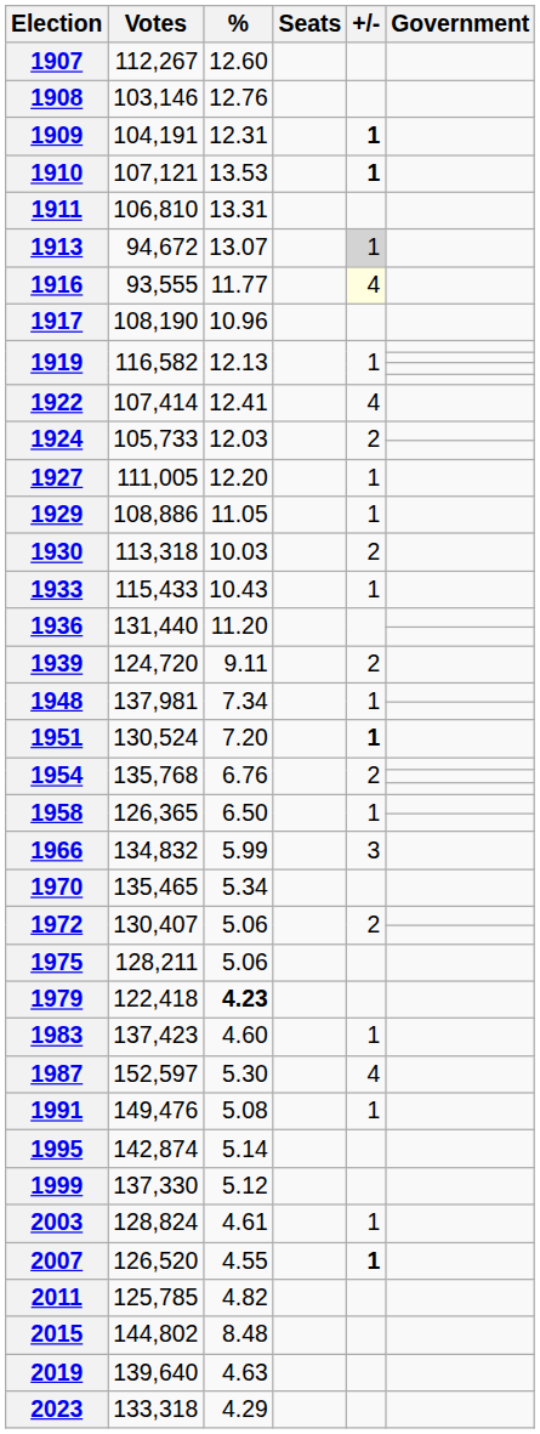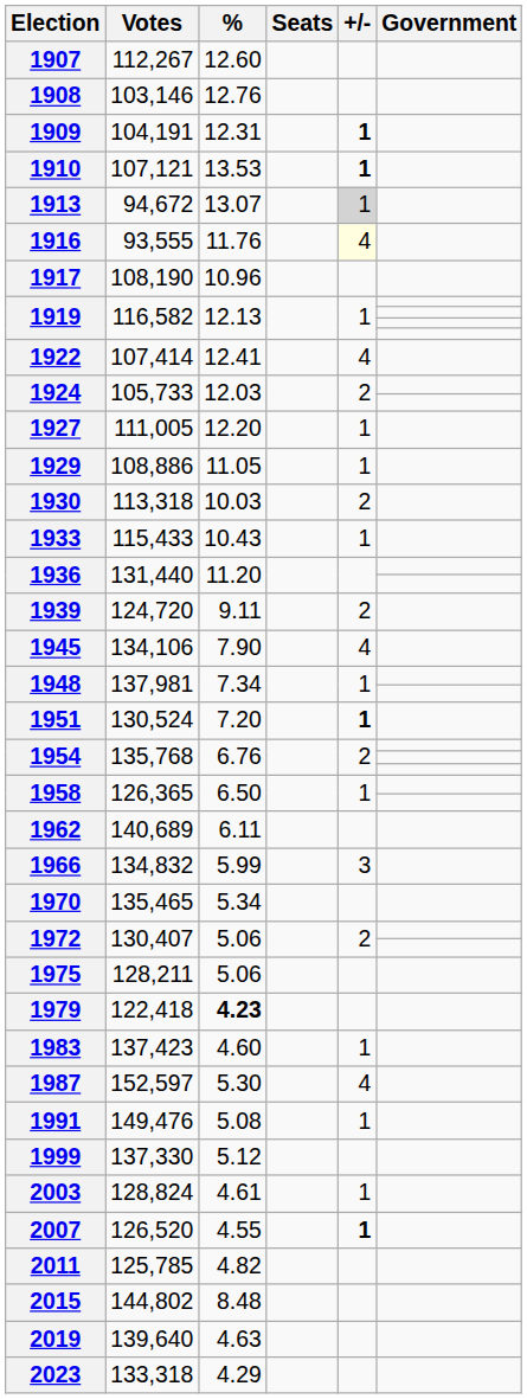- row: 1911 | 106,810 | 13.31
1916 | %: 11.77 -> 11.76
+ row: 1945 | 134,106 | 7.90 | 4
+ row: 1962 | 140,689 | 6.11
- row: 1995 | 142,874 | 5.14
